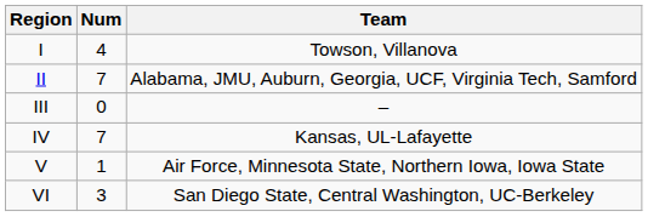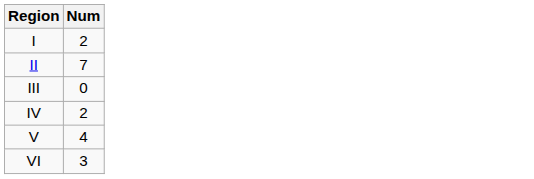- column: Team | Towson, Villanova | Alabama, JMU, Auburn, Georgia, UCF, Virginia Tech, Samford | – | Kansas, UL-Lafayette | Air Force, Minnesota State, Northern Iowa, Iowa State | San Diego State, Central Washington, UC-Berkeley
I | Num: 4 -> 2
IV | Num: 7 -> 2
V | Num: 1 -> 4
